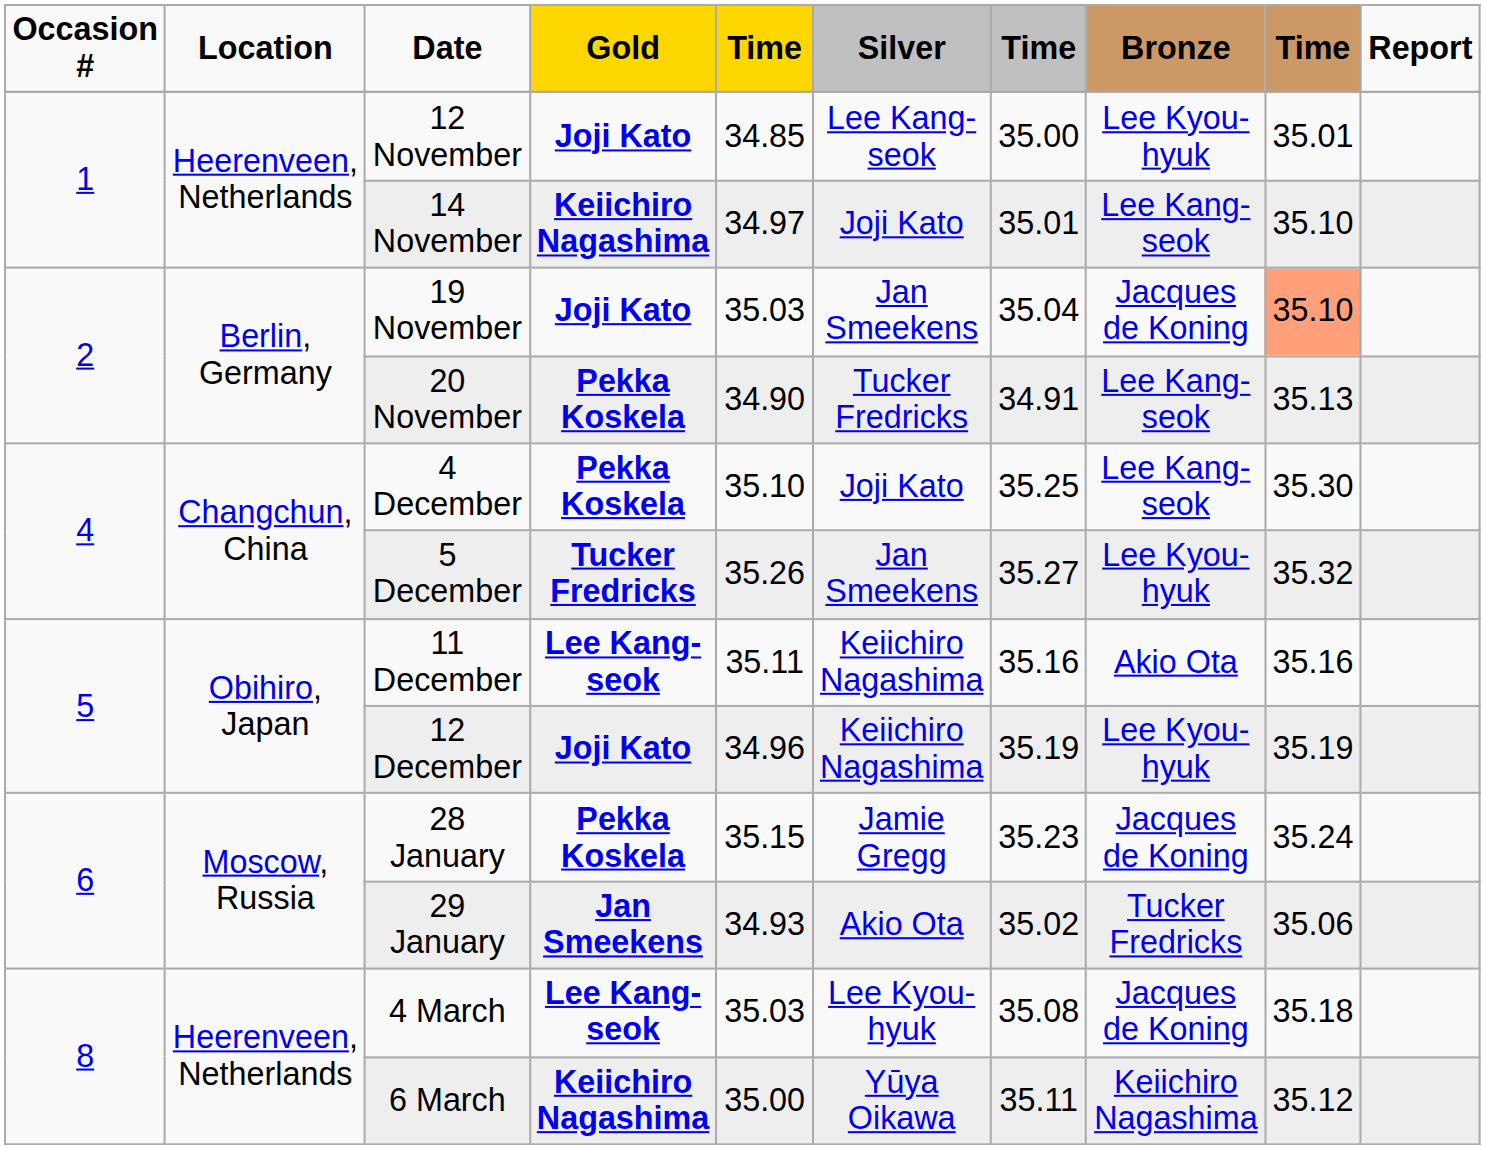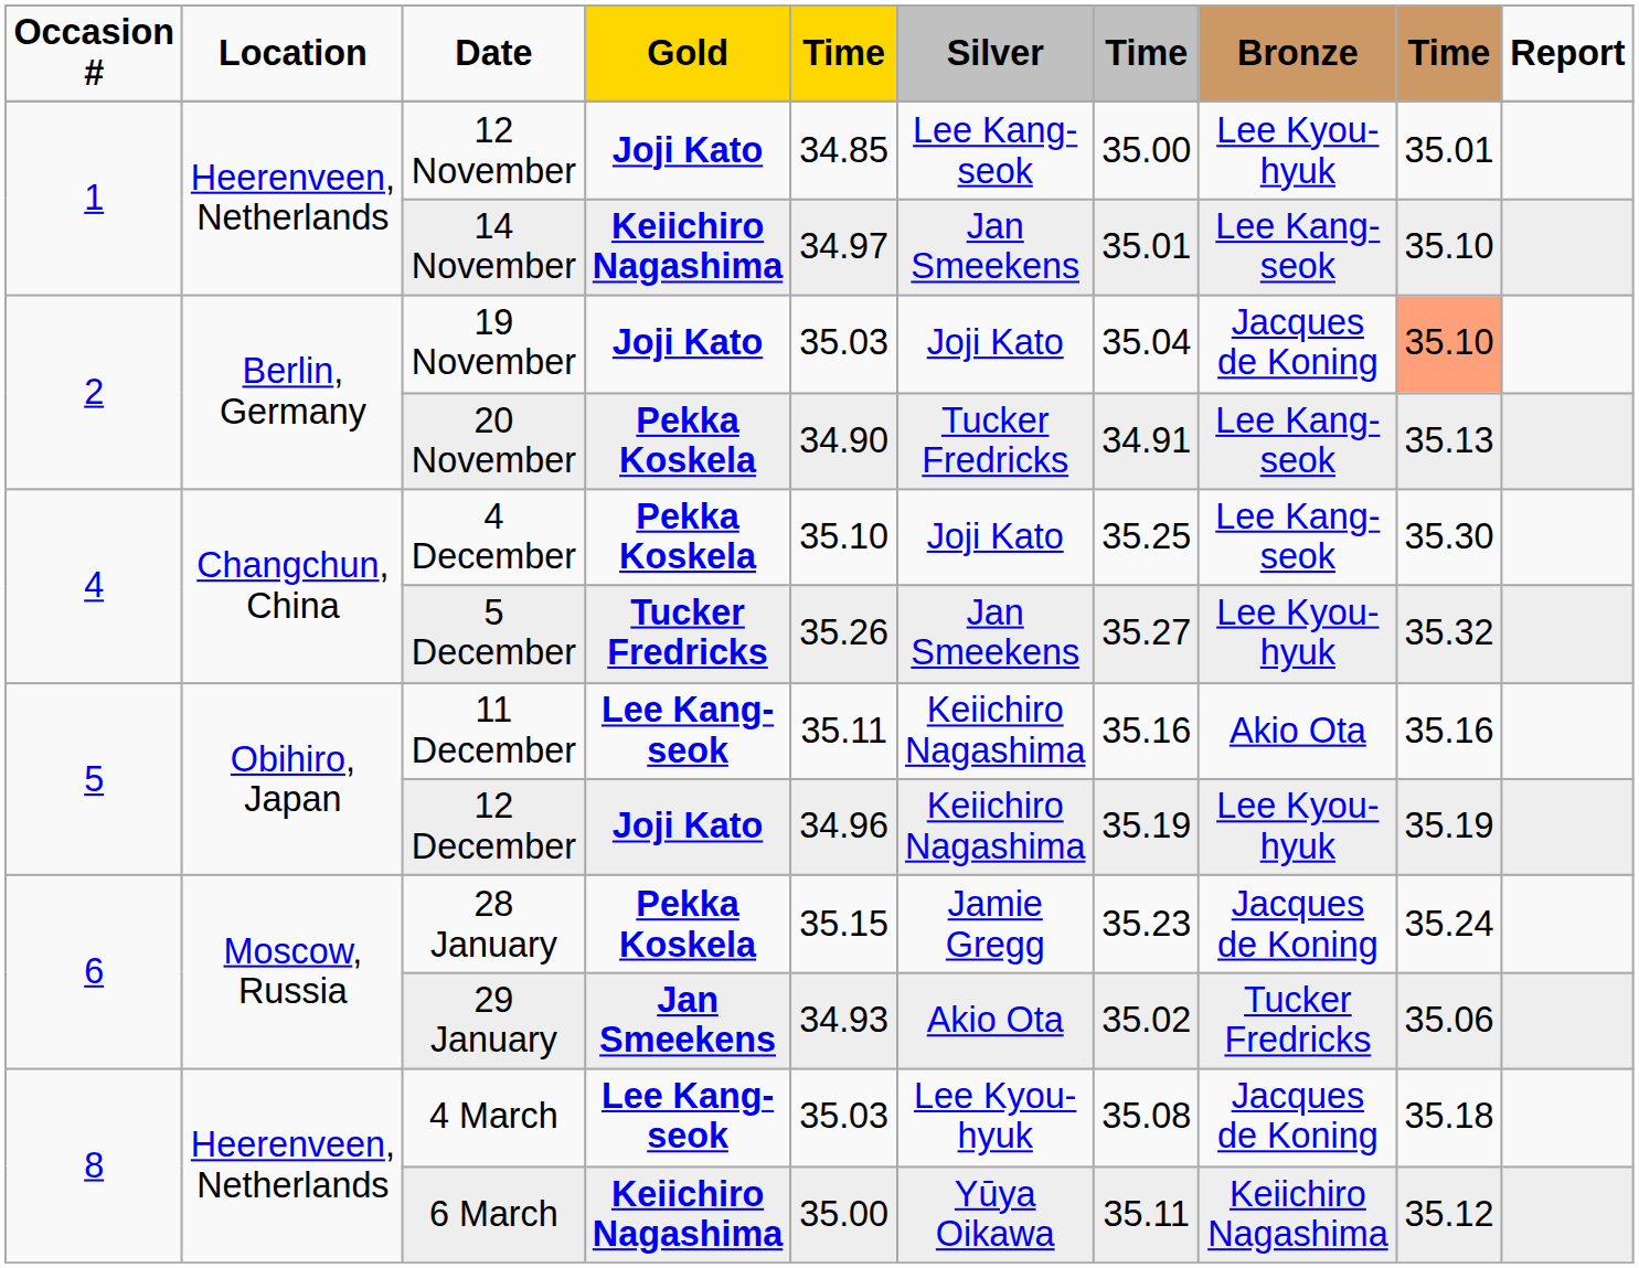14 November | Silver: Joji Kato -> Jan Smeekens
19 November | Silver: Jan Smeekens -> Joji Kato
